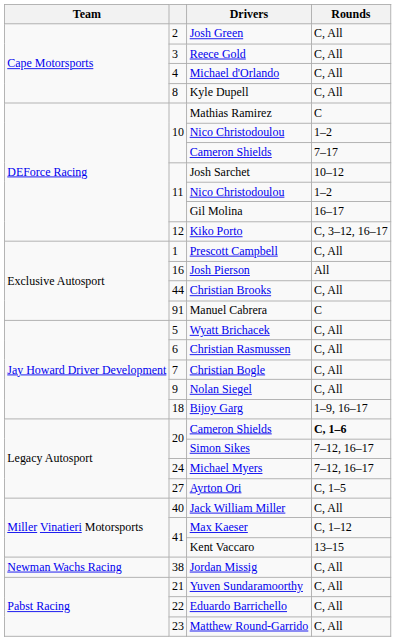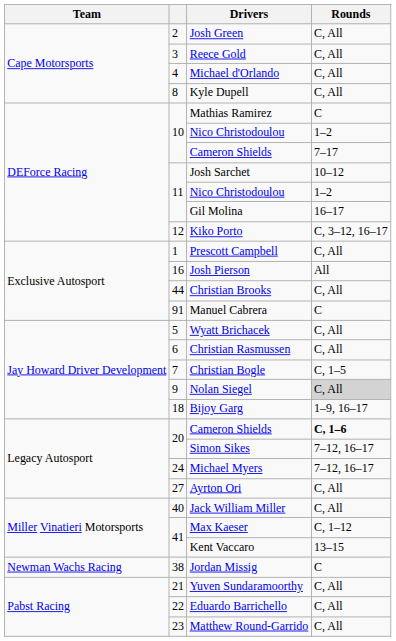Christian Bogle | Rounds: C, All -> C, 1–5
Nolan Siegel | Rounds: no background -> lightgrey background
Ayrton Ori | Rounds: C, 1–5 -> C, All
Jordan Missig | Rounds: C, All -> C
